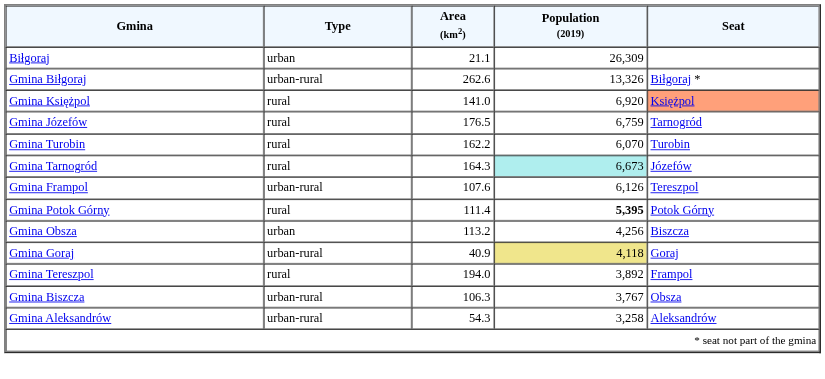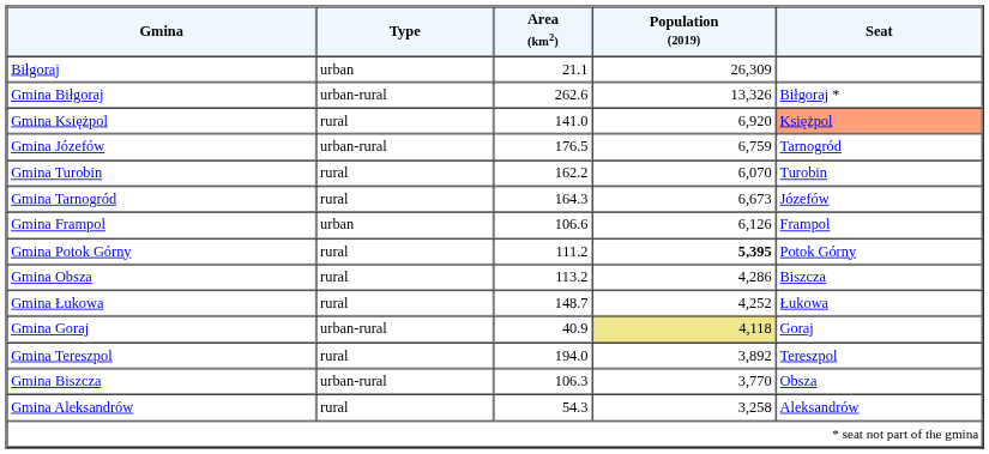Gmina Józefów | Type: rural -> urban-rural
Gmina Tarnogród | Population (2019): paleturquoise background -> no background
Gmina Frampol | Type: urban-rural -> urban
Gmina Frampol | Area (km2): 107.6 -> 106.6
Gmina Frampol | Seat: Tereszpol -> Frampol
Gmina Potok Górny | Area (km2): 111.4 -> 111.2
Gmina Obsza | Type: urban -> rural
Gmina Obsza | Population (2019): 4,256 -> 4,286
+ row: Gmina Łukowa | rural | 148.7 | 4,252 | Łukowa
Gmina Tereszpol | Seat: Frampol -> Tereszpol
Gmina Biszcza | Population (2019): 3,767 -> 3,770
Gmina Aleksandrów | Type: urban-rural -> rural
